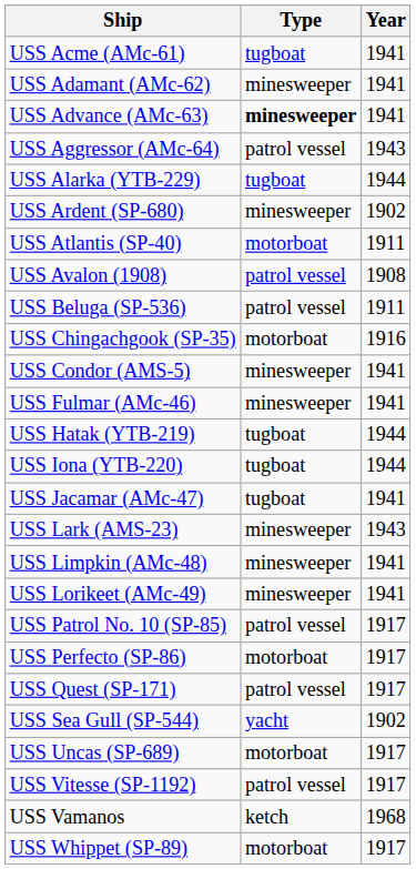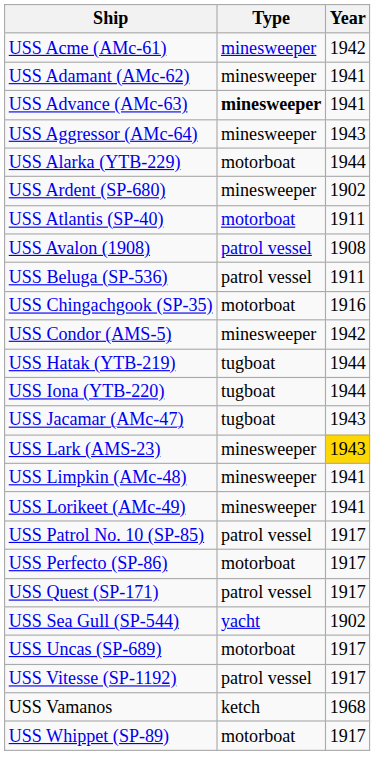USS Acme (AMc-61) | Type: tugboat -> minesweeper
USS Acme (AMc-61) | Year: 1941 -> 1942
USS Aggressor (AMc-64) | Type: patrol vessel -> minesweeper
USS Alarka (YTB-229) | Type: tugboat -> motorboat
USS Condor (AMS-5) | Year: 1941 -> 1942
- row: USS Fulmar (AMc-46) | minesweeper | 1941
USS Jacamar (AMc-47) | Year: 1941 -> 1943
USS Lark (AMS-23) | Year: no background -> gold background
